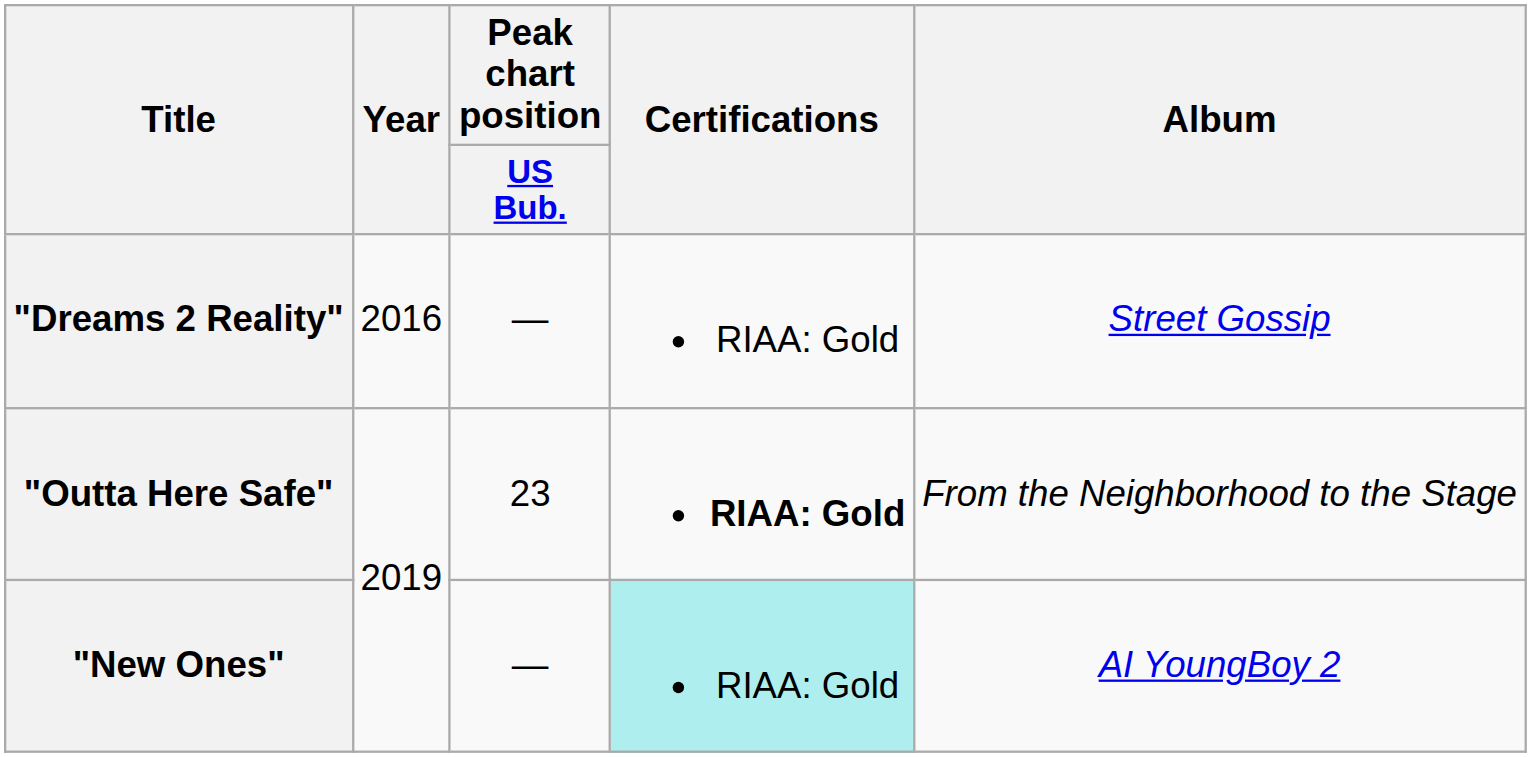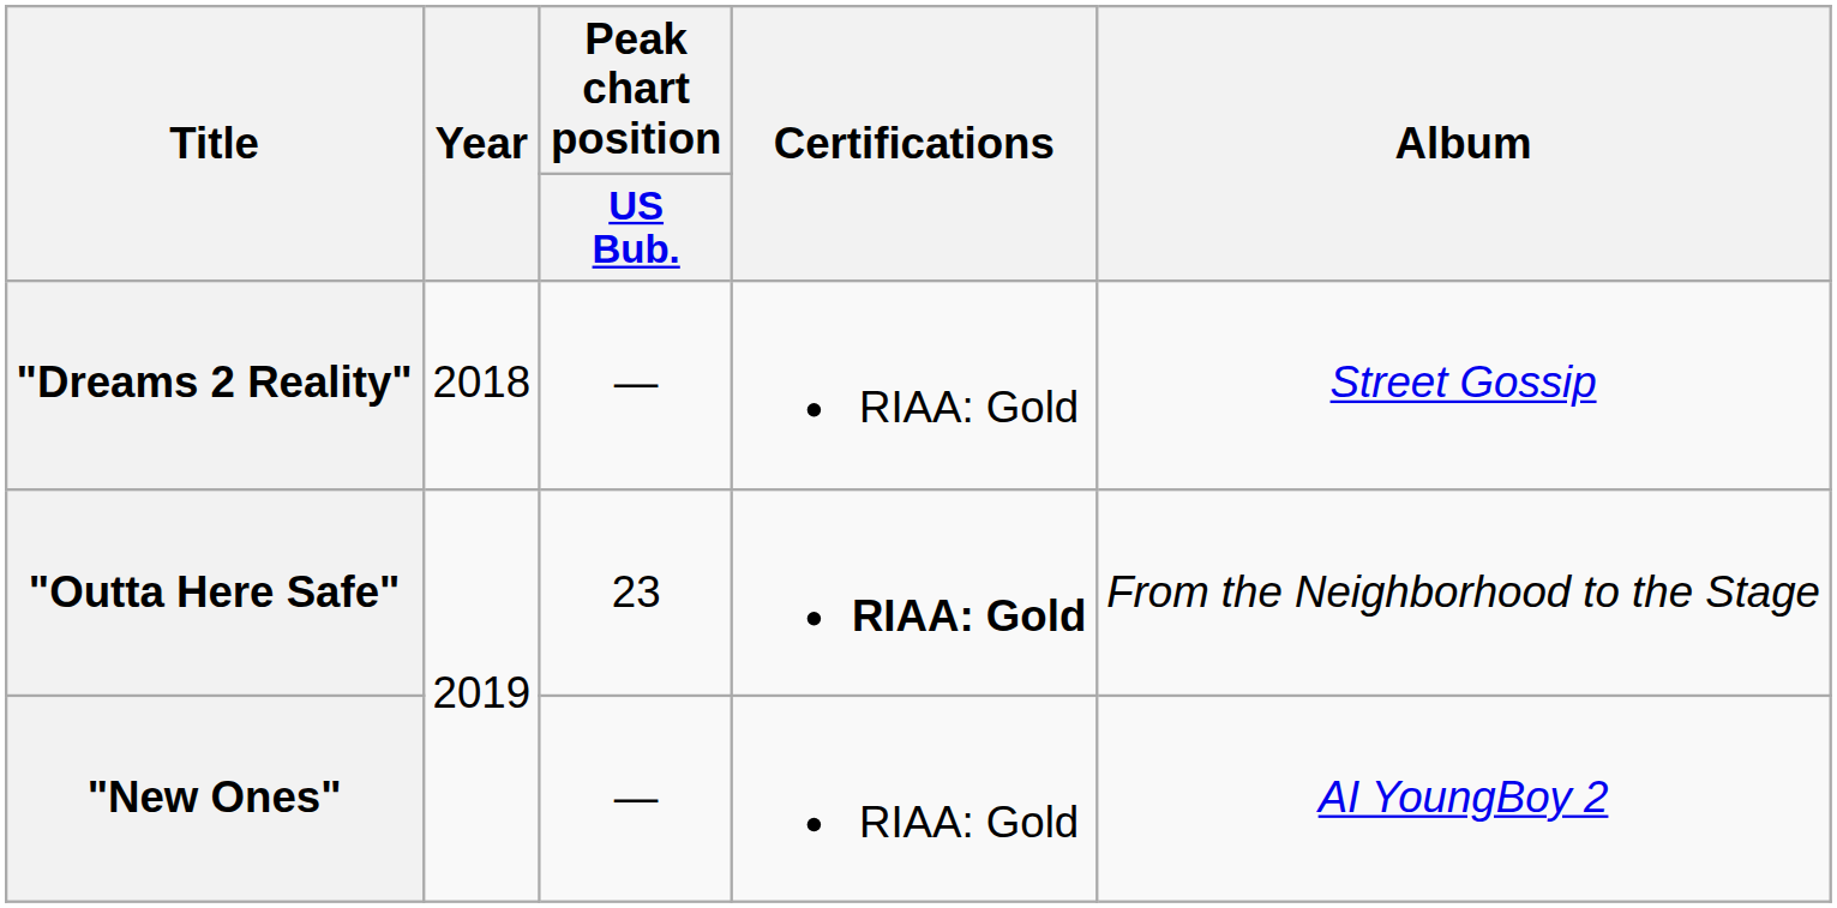"Dreams 2 Reality" | Year: 2016 -> 2018
"New Ones" | Certifications: paleturquoise background -> no background
